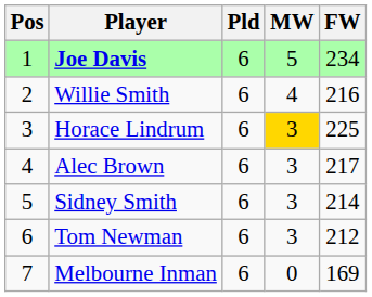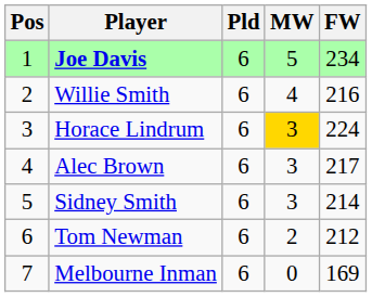Horace Lindrum | FW: 225 -> 224
Tom Newman | MW: 3 -> 2
